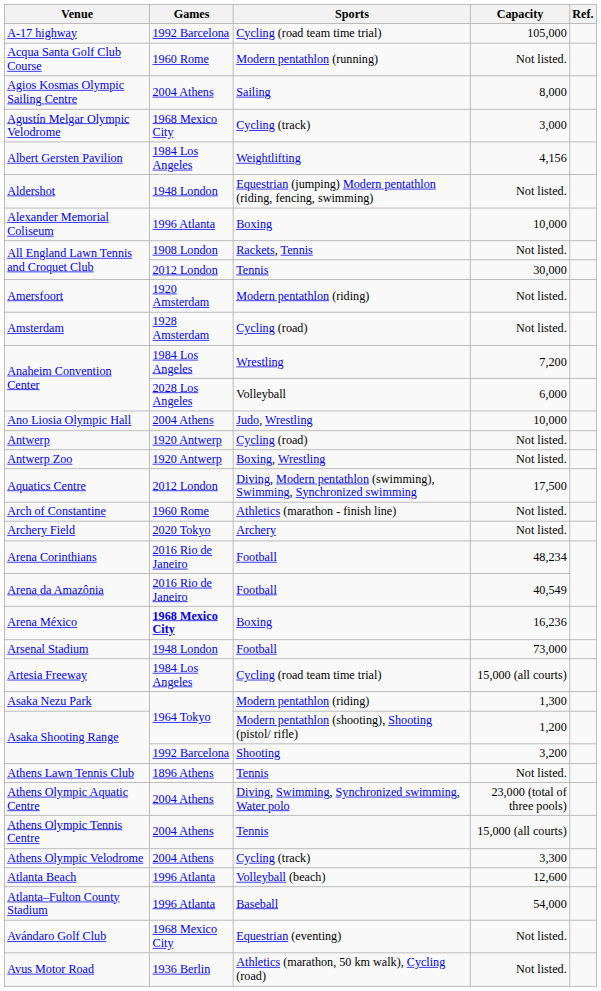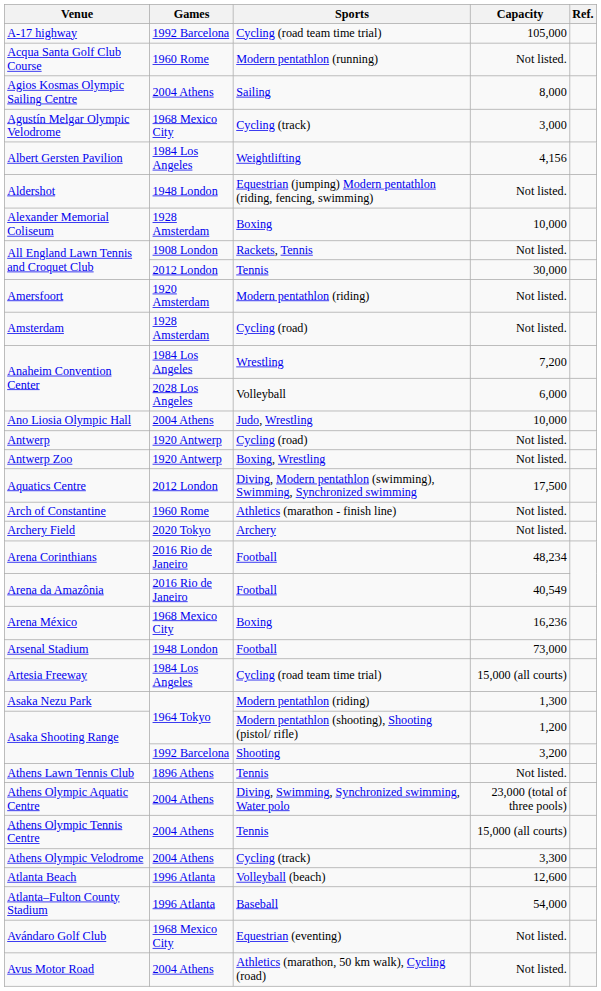Alexander Memorial Coliseum | Games: 1996 Atlanta -> 1928 Amsterdam
Arena México | Games: bold -> normal
Avus Motor Road | Games: 1936 Berlin -> 2004 Athens
